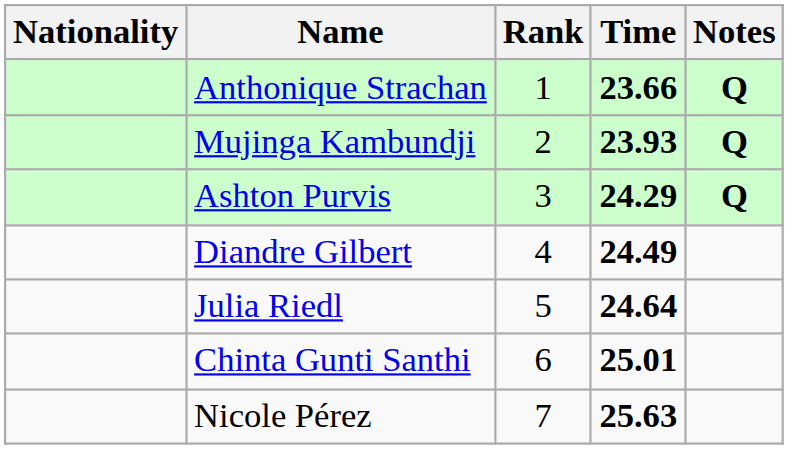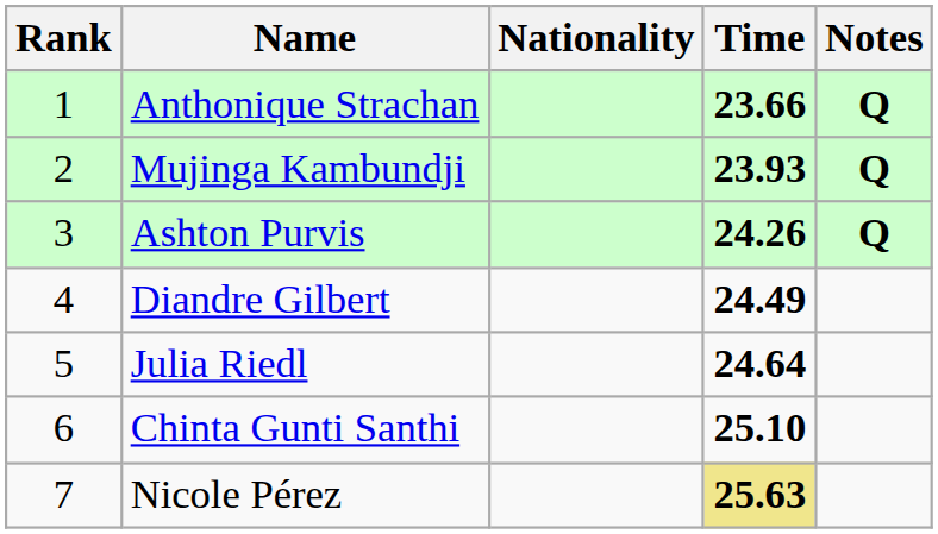columns swapped: Rank <-> Nationality
Ashton Purvis | Time: 24.29 -> 24.26
Chinta Gunti Santhi | Time: 25.01 -> 25.10
Nicole Pérez | Time: no background -> khaki background
